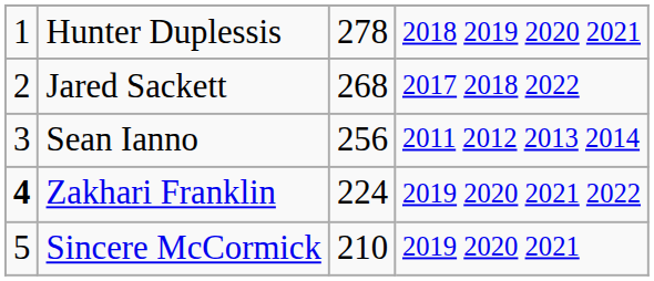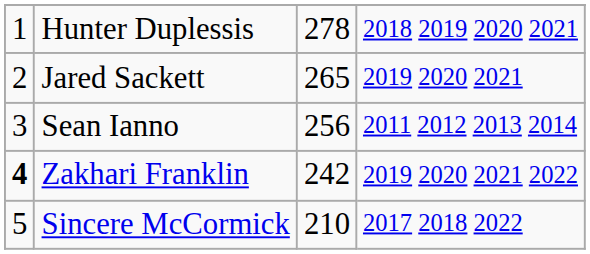Jared Sackett | column 3: 268 -> 265
Jared Sackett | column 4: 2017 2018 2022 -> 2019 2020 2021
Zakhari Franklin | column 3: 224 -> 242
Sincere McCormick | column 4: 2019 2020 2021 -> 2017 2018 2022
